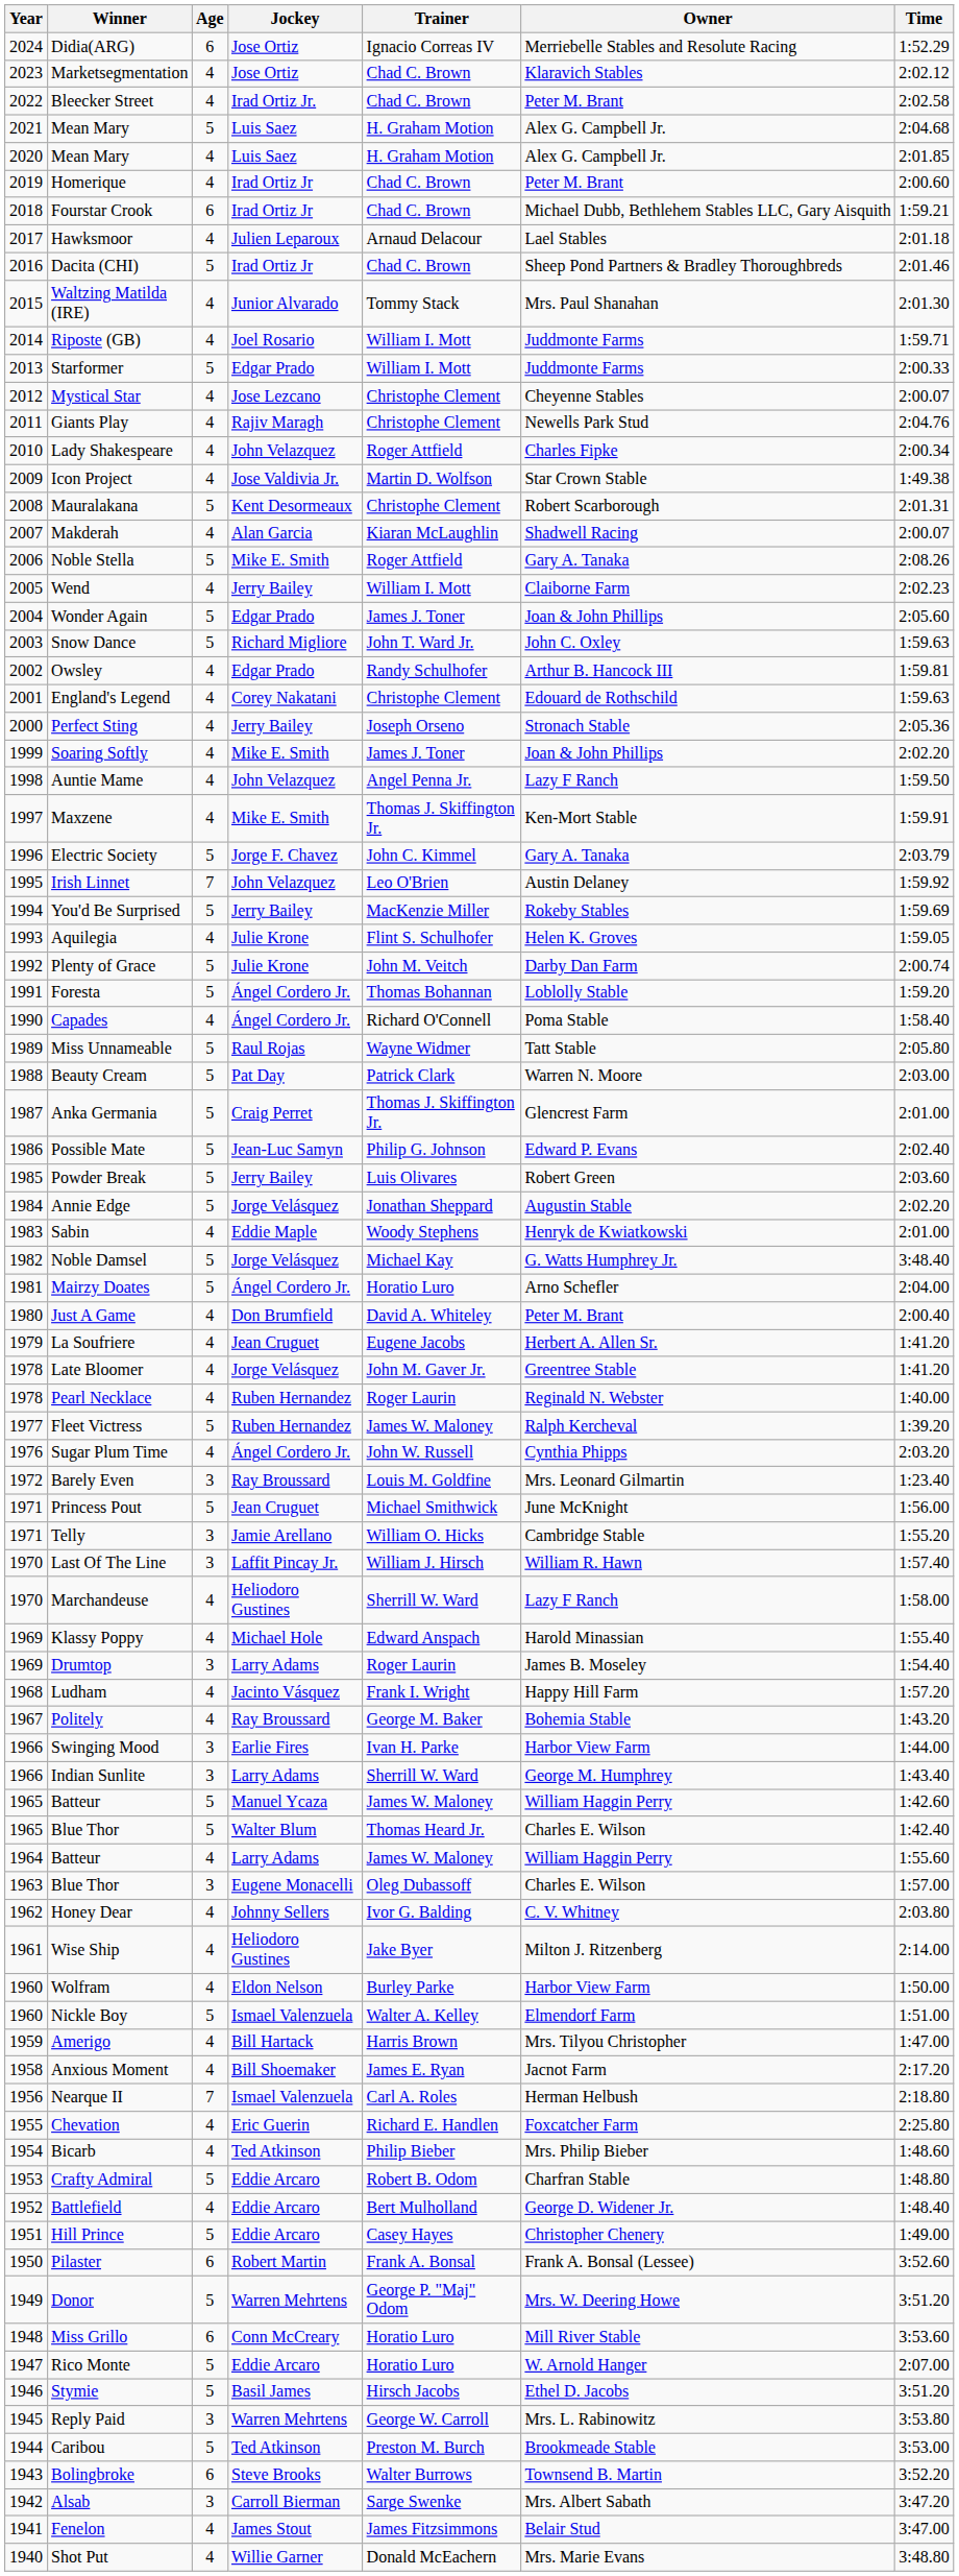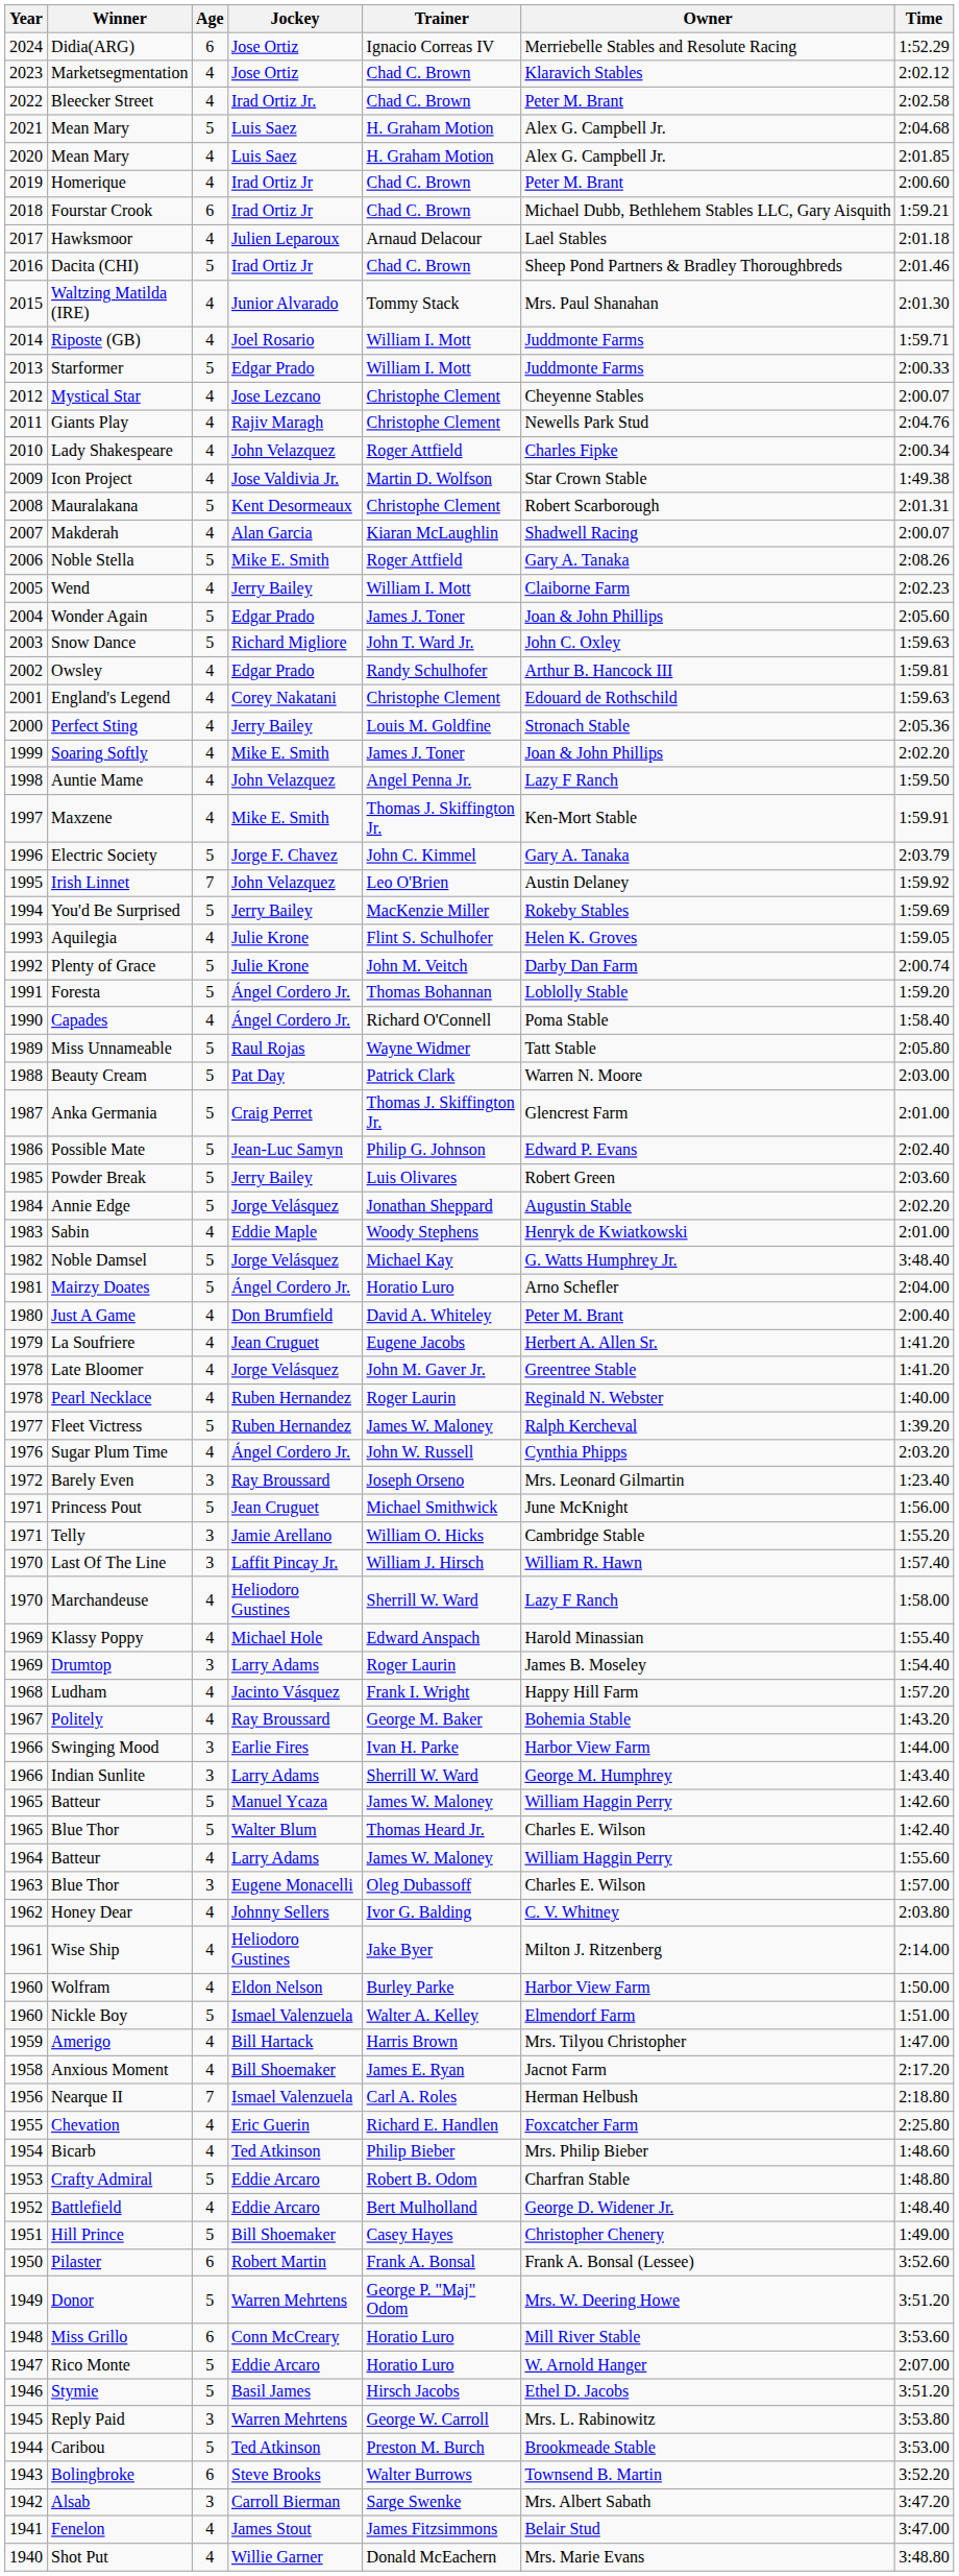Perfect Sting | Trainer: Joseph Orseno -> Louis M. Goldfine
Barely Even | Trainer: Louis M. Goldfine -> Joseph Orseno
Hill Prince | Jockey: Eddie Arcaro -> Bill Shoemaker
